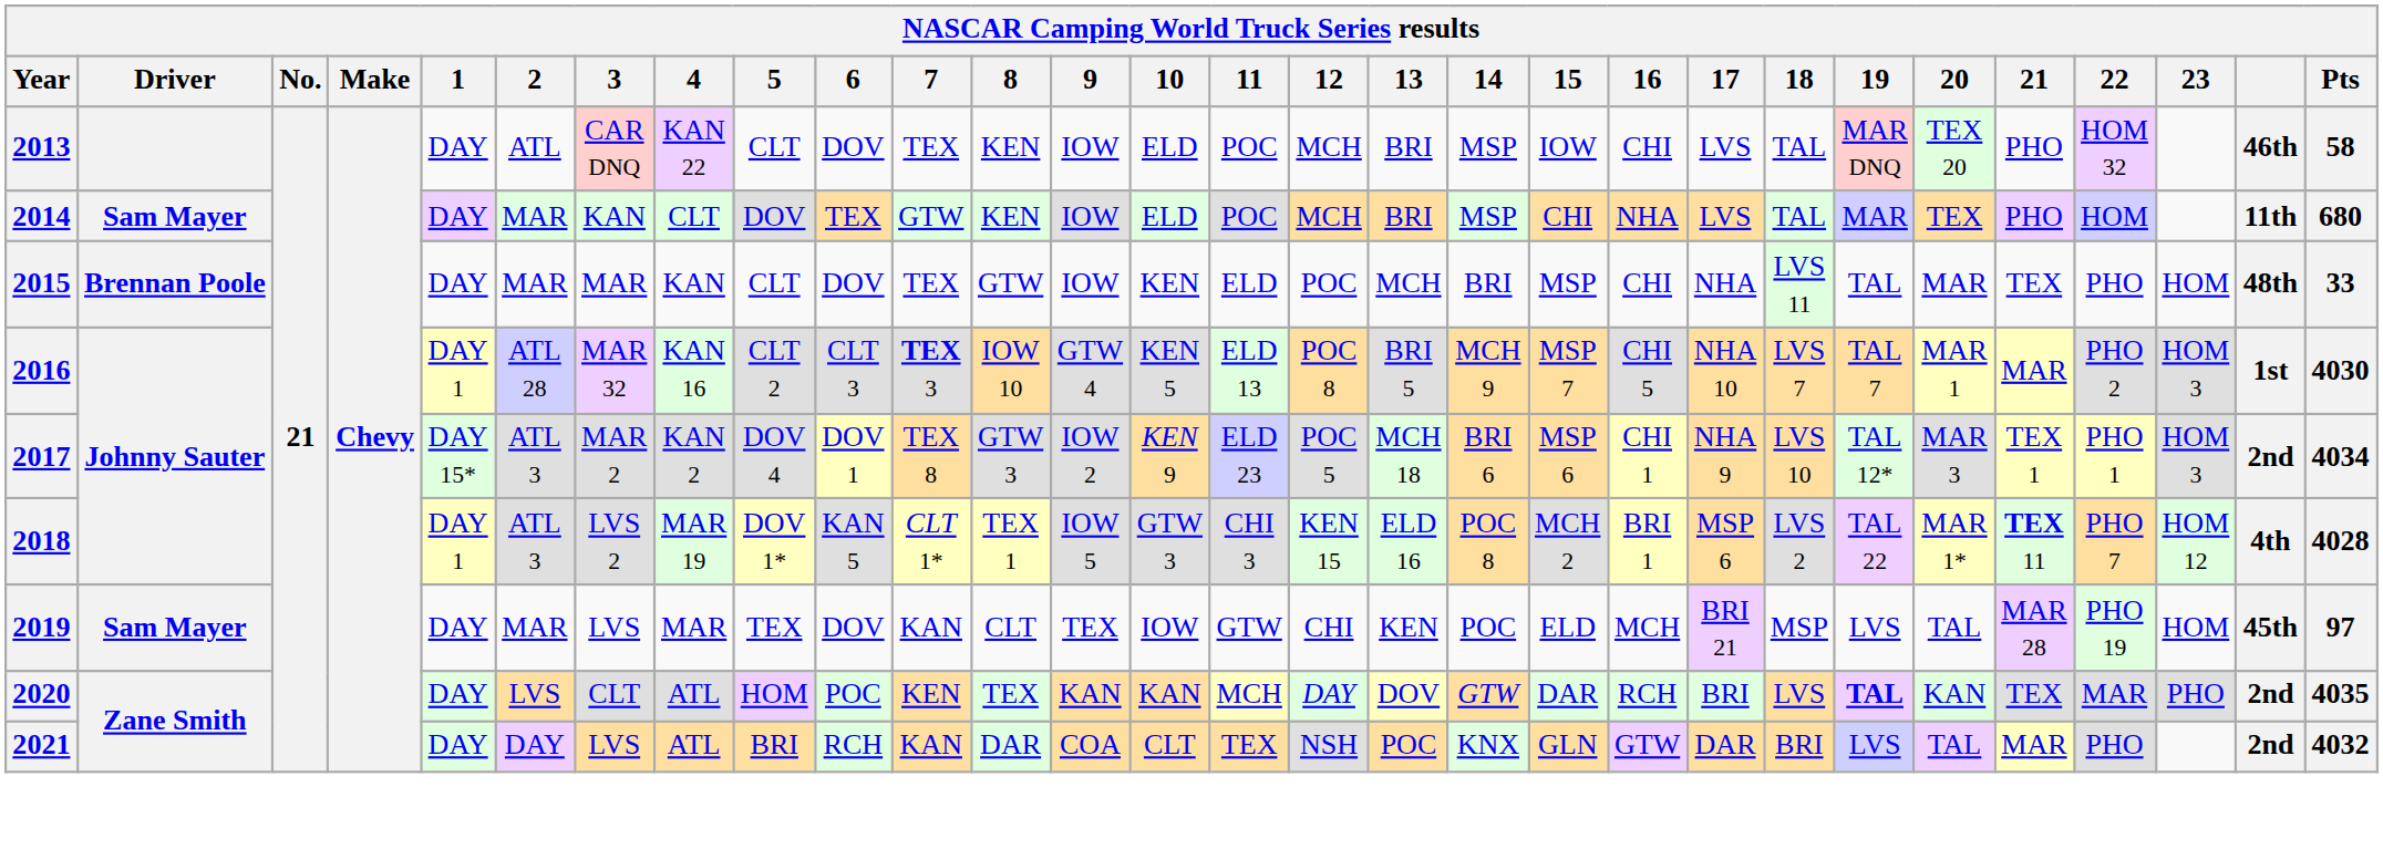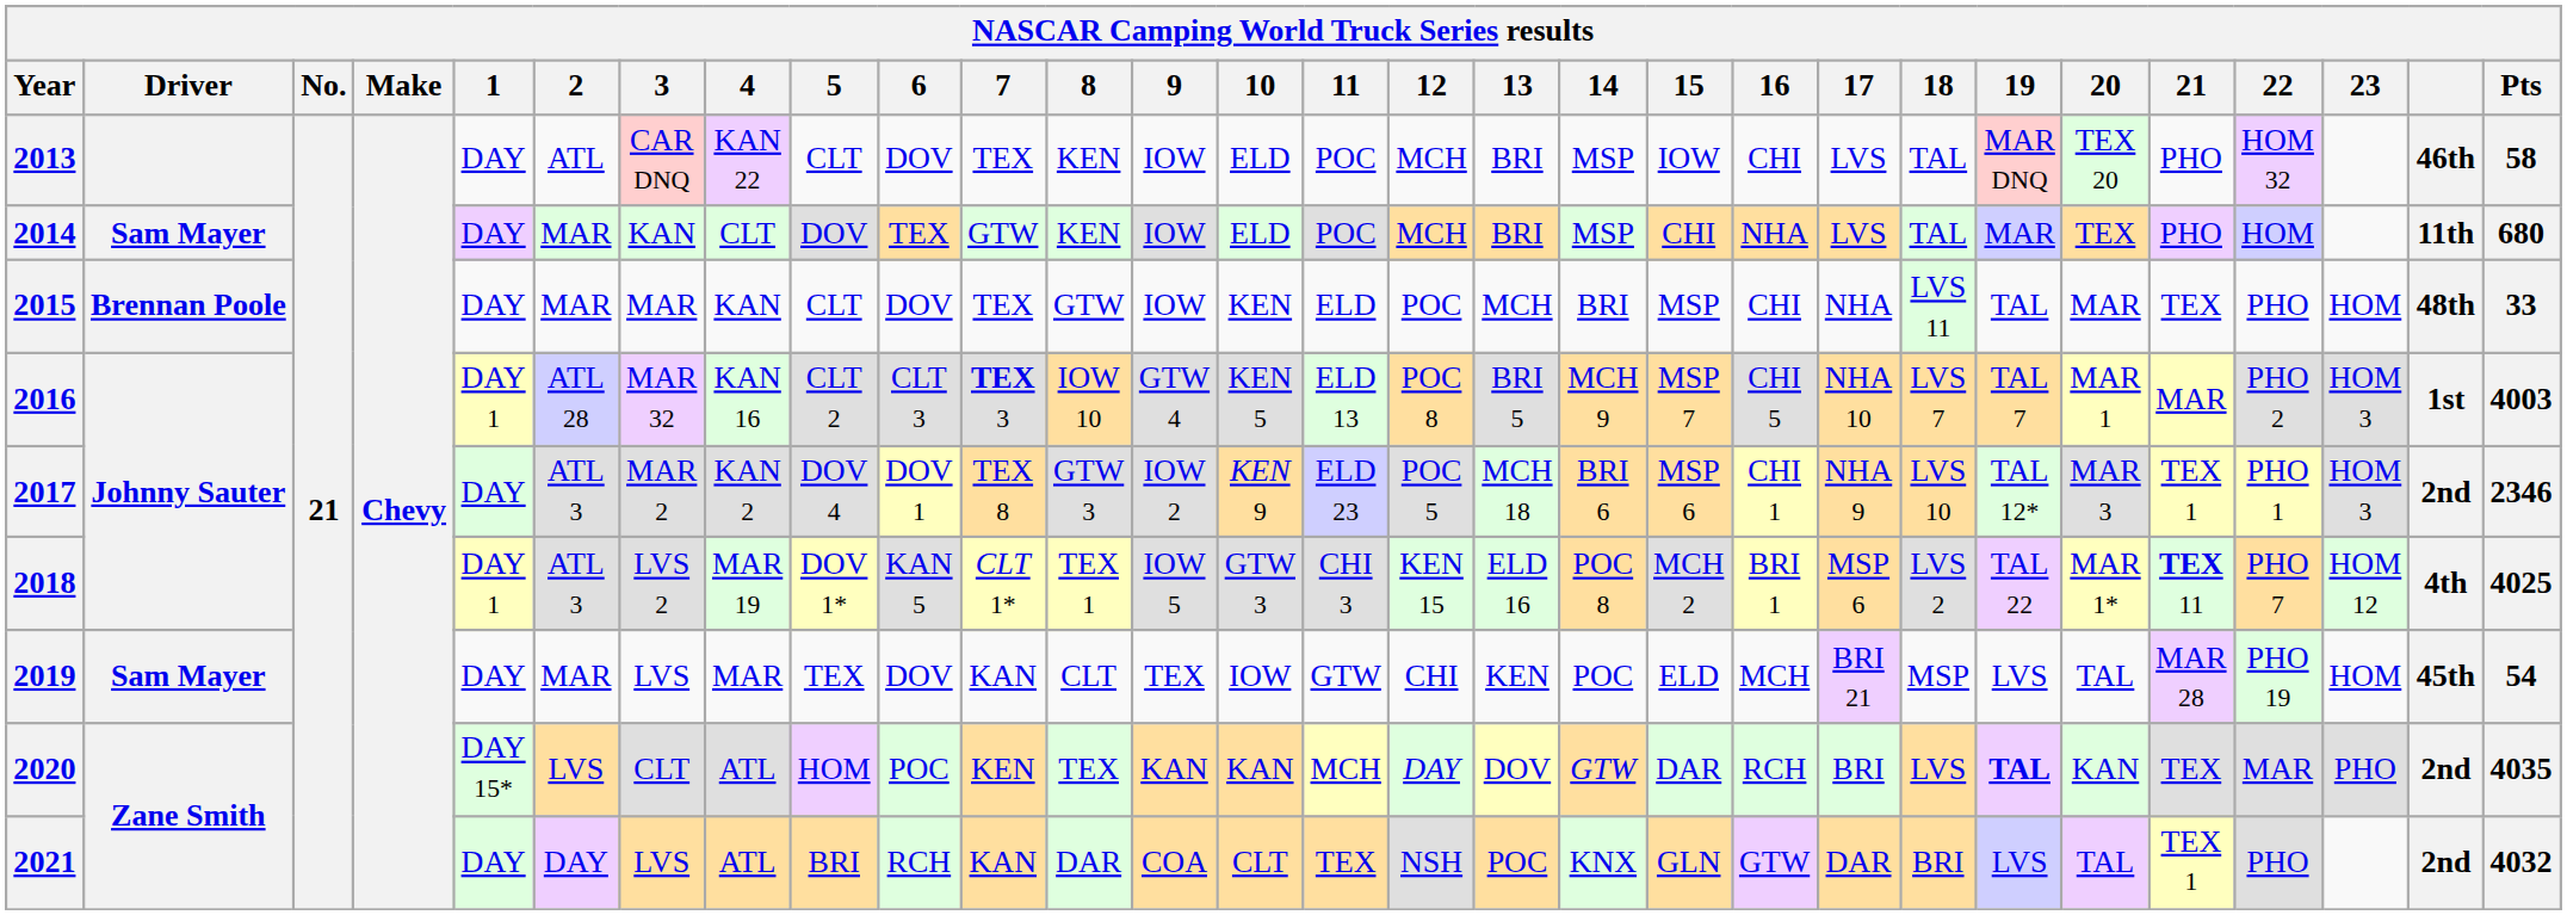2016 | Pts: 4030 -> 4003
2017 | 1: DAY 15* -> DAY
2017 | Pts: 4034 -> 2346
2018 | Pts: 4028 -> 4025
2019 | Pts: 97 -> 54
2020 | 1: DAY -> DAY 15*
2021 | 21: MAR -> TEX 1
